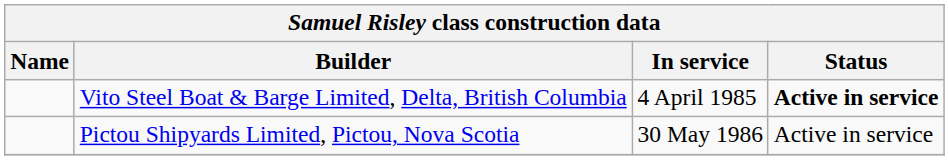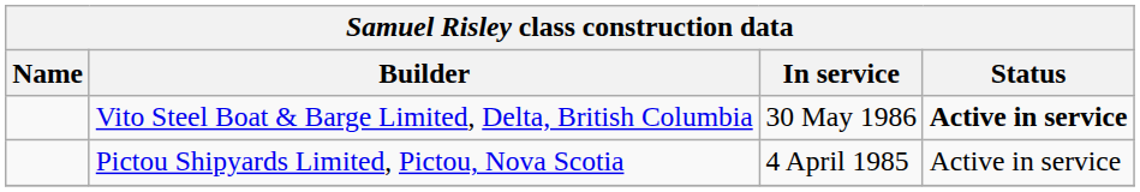Vito Steel Boat & Barge Limited, Delta, British Columbia | In service: 4 April 1985 -> 30 May 1986
Pictou Shipyards Limited, Pictou, Nova Scotia | In service: 30 May 1986 -> 4 April 1985
